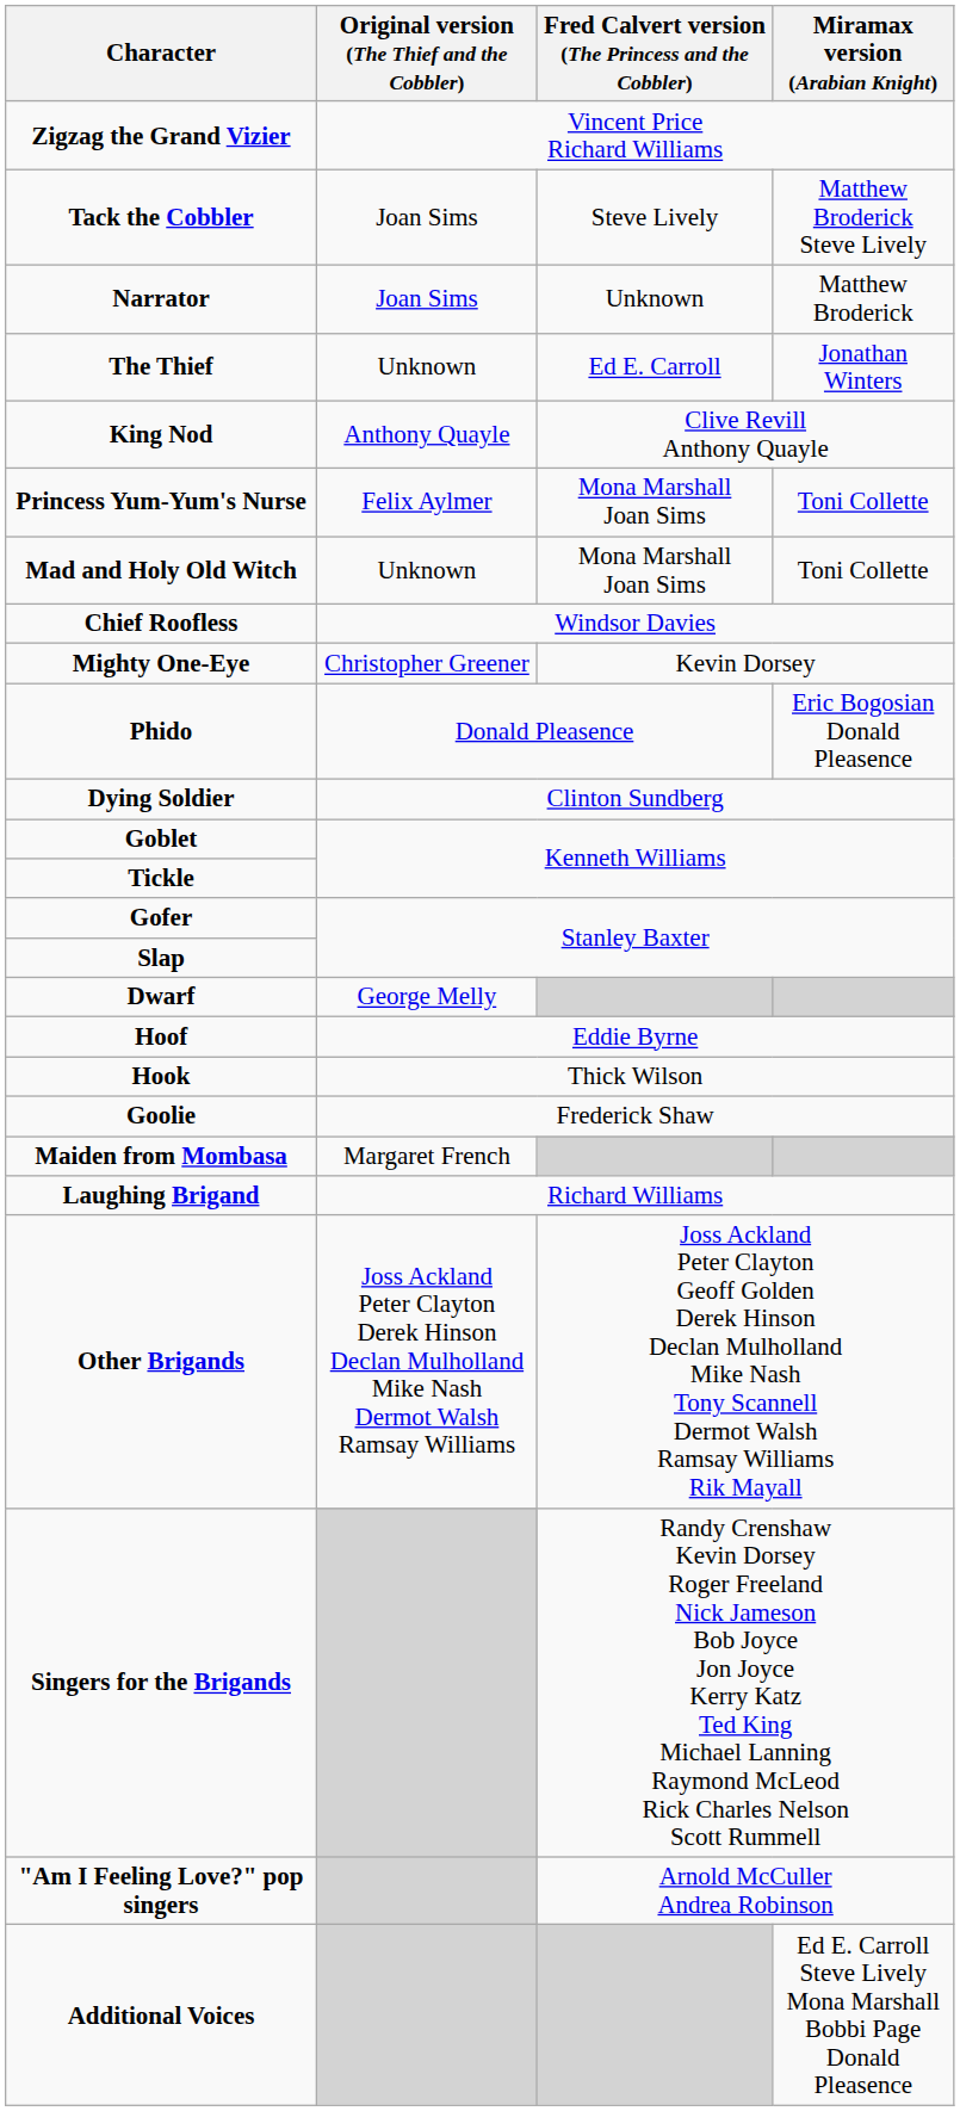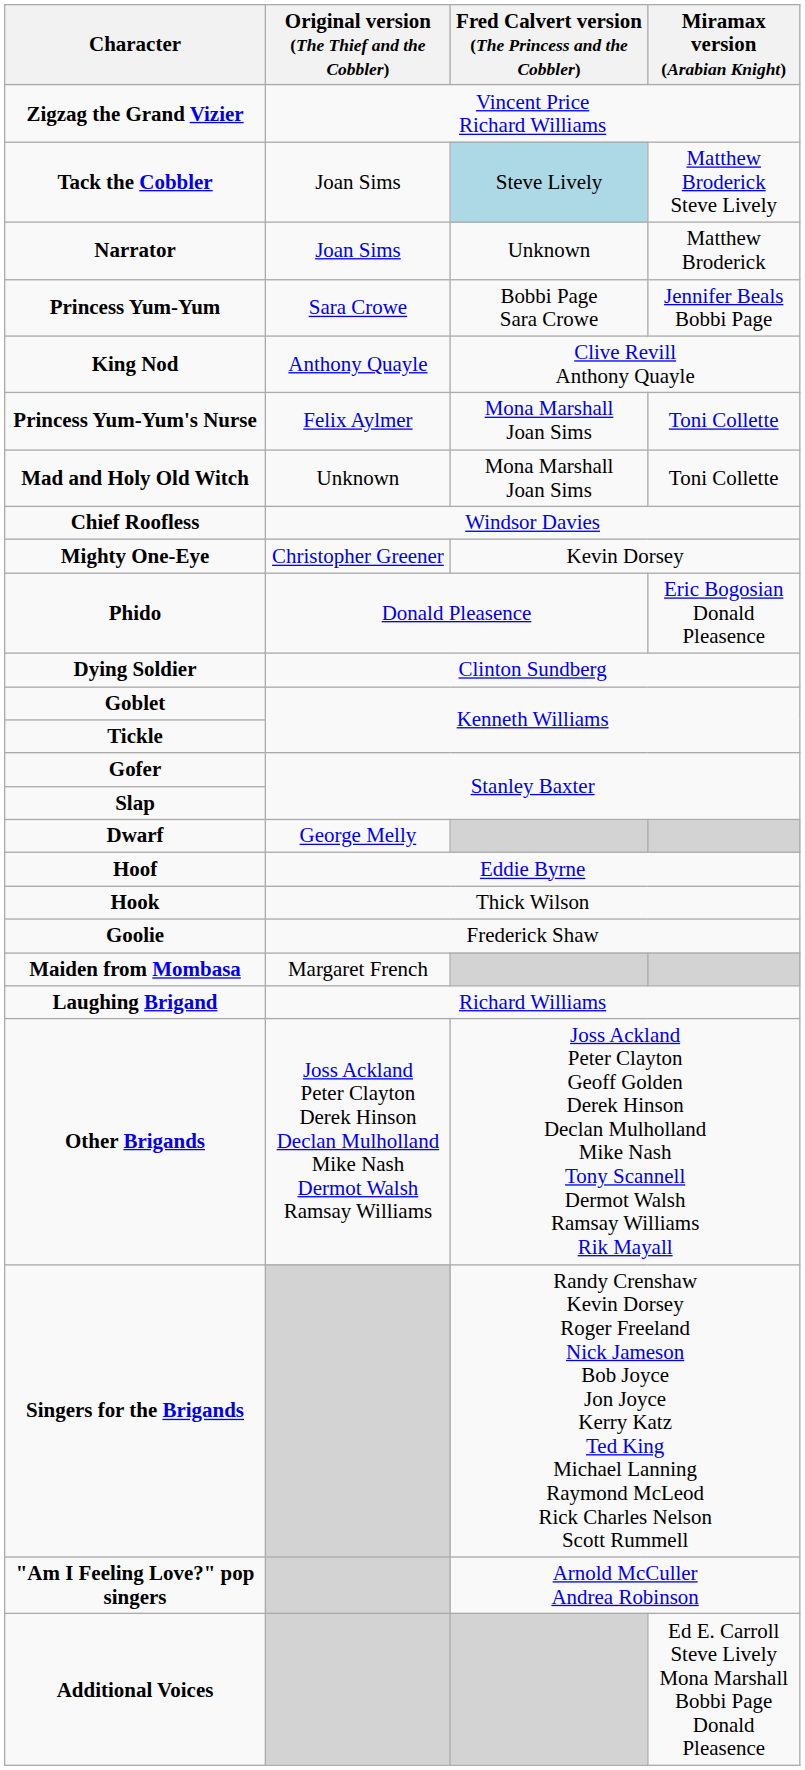Tack the Cobbler | Fred Calvert version (The Princess and the Cobbler): no background -> lightblue background
+ row: Princess Yum-Yum | Sara Crowe | Bobbi Page Sara Crowe | Jennifer Beals Bobbi Page
- row: The Thief | Unknown | Ed E. Carroll | Jonathan Winters
